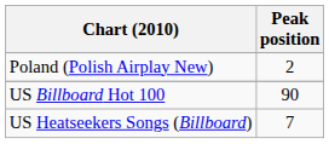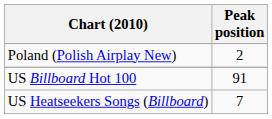US Billboard Hot 100 | Peak position: 90 -> 91
